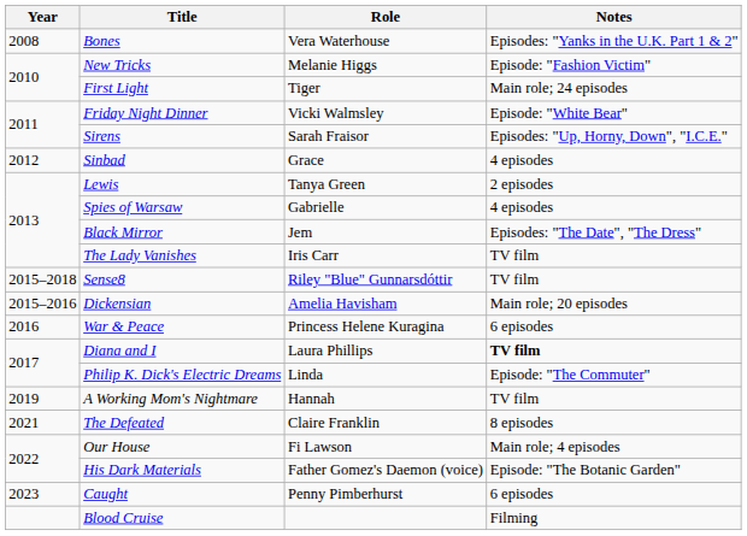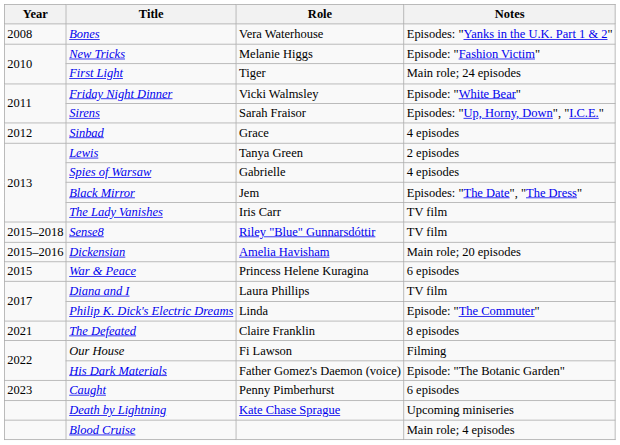War & Peace | Year: 2016 -> 2015
Diana and I | Notes: bold -> normal
- row: 2019 | A Working Mom's Nightmare | Hannah | TV film
Our House | Notes: Main role; 4 episodes -> Filming
+ row: Death by Lightning | Kate Chase Sprague | Upcoming miniseries
Blood Cruise | Notes: Filming -> Main role; 4 episodes
